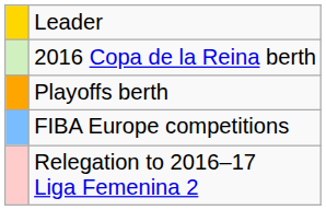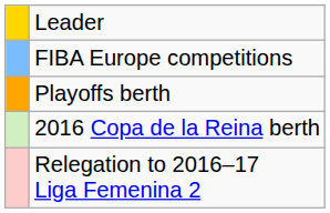rows swapped: 2016 Copa de la Reina berth <-> FIBA Europe competitions
